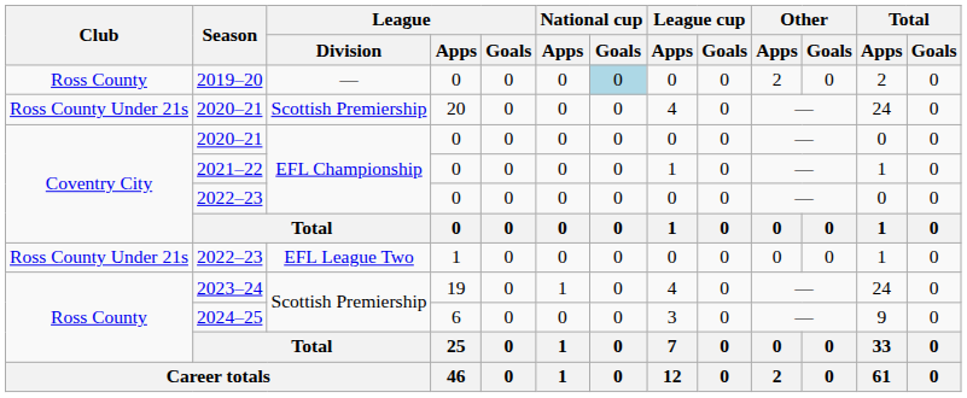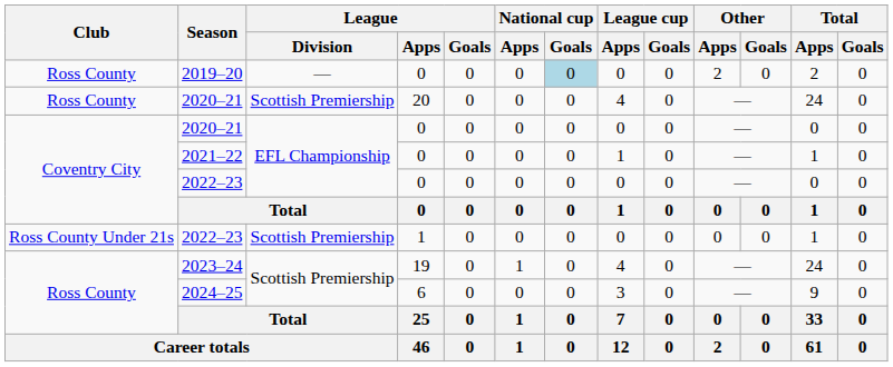2020–21 / 20 | Club: Ross County Under 21s -> Ross County
2022–23 / 1 | League / Division: EFL League Two -> Scottish Premiership
